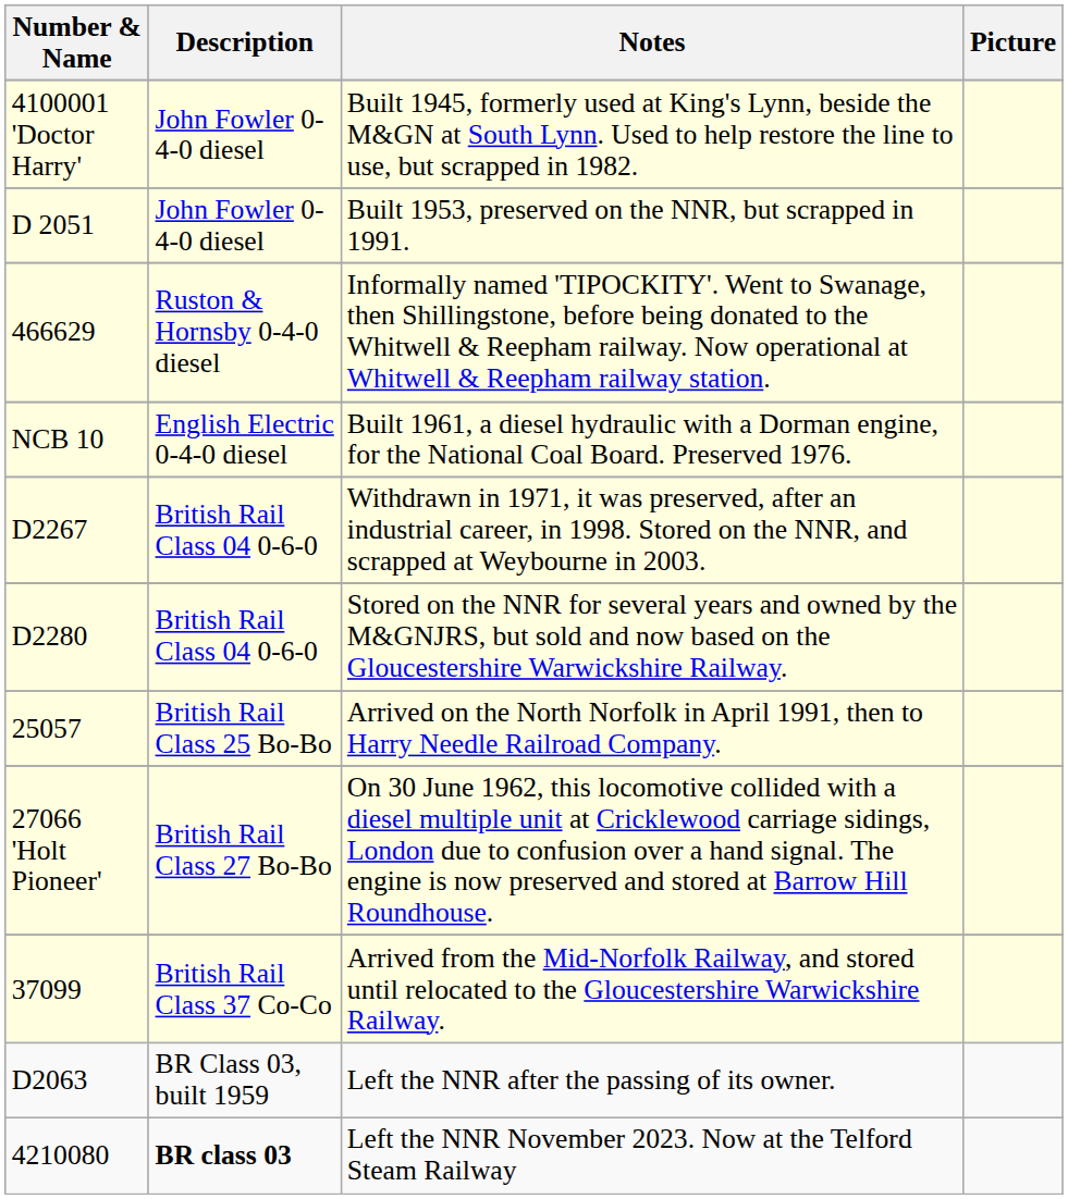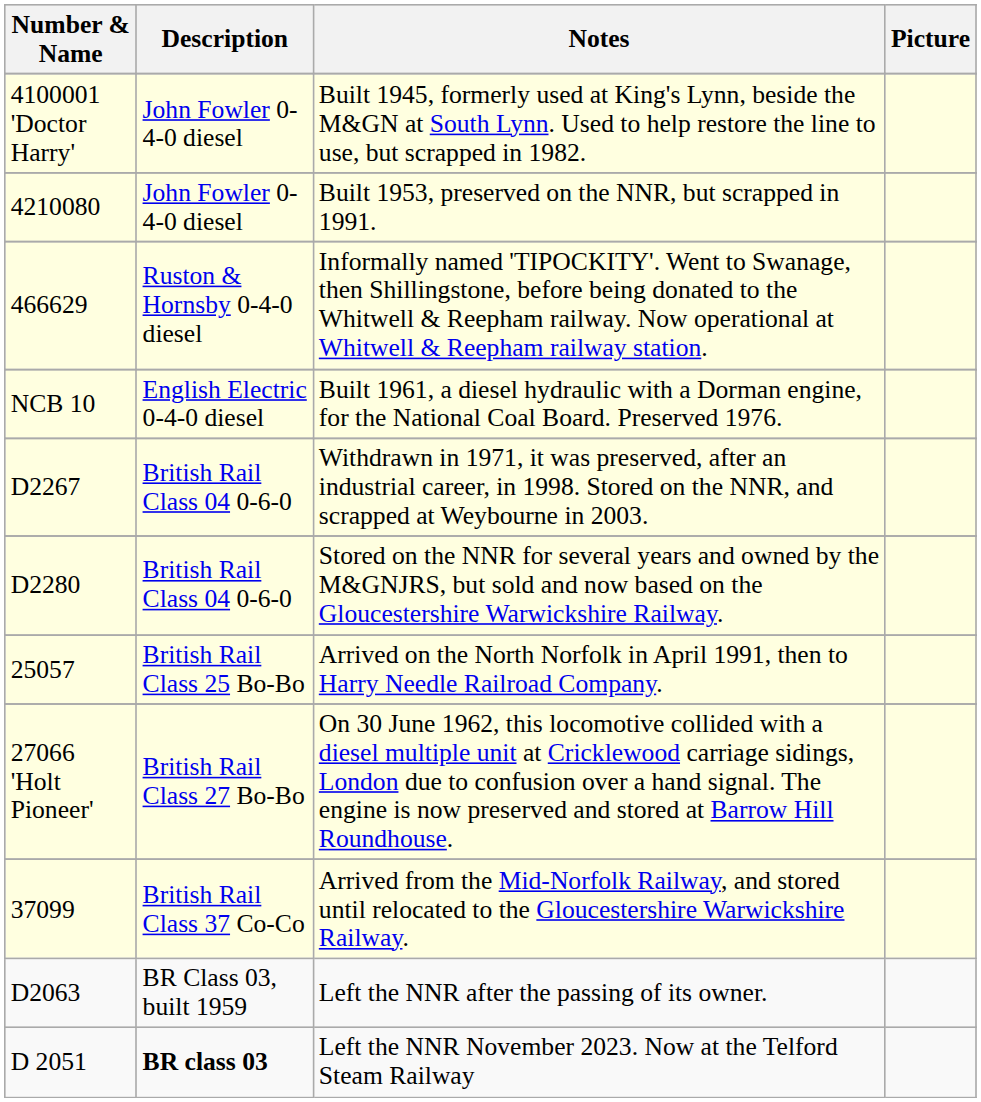Built 1953, preserved on the NNR, but scrapped in 1991. | Number & Name: D 2051 -> 4210080
Left the NNR November 2023. Now at the Telford Steam Railway | Number & Name: 4210080 -> D 2051
